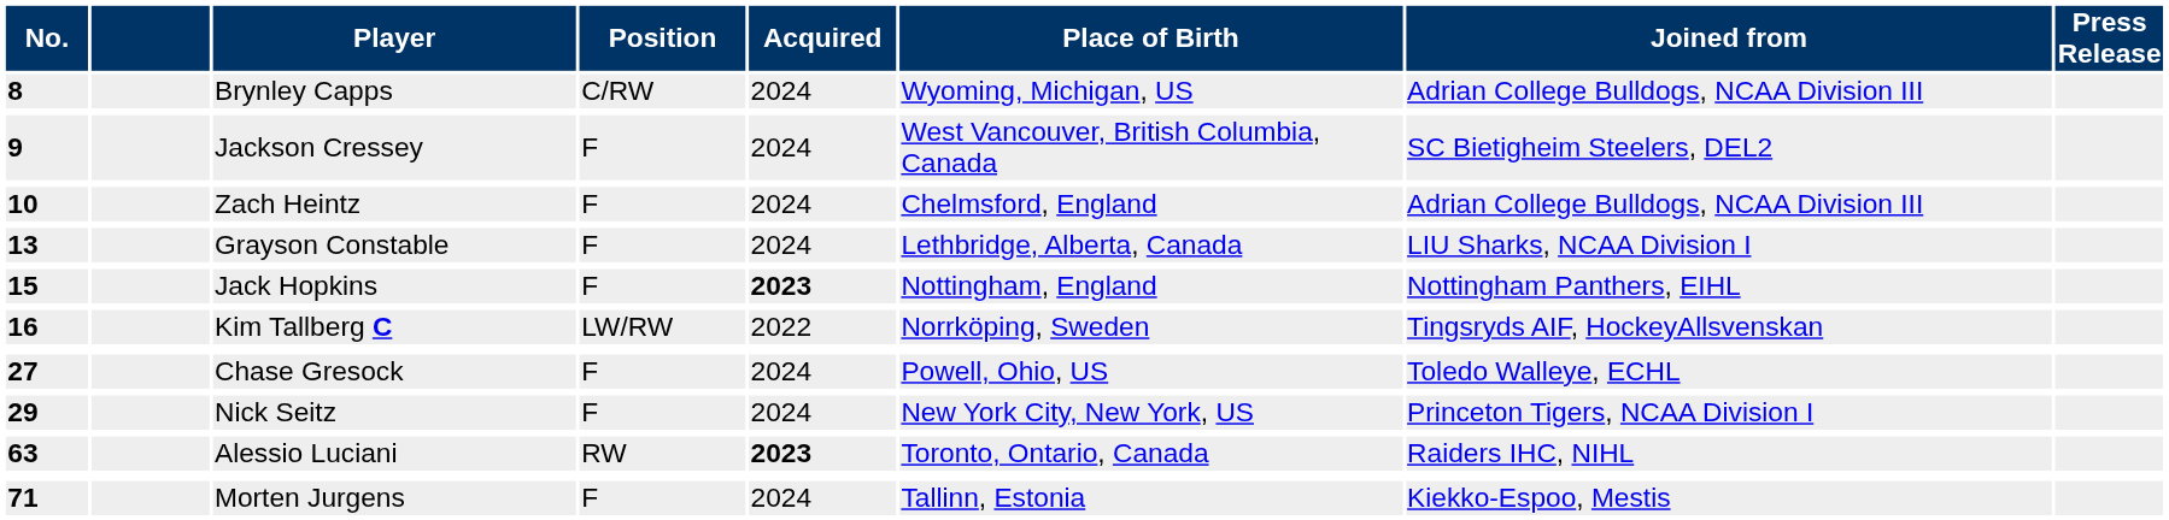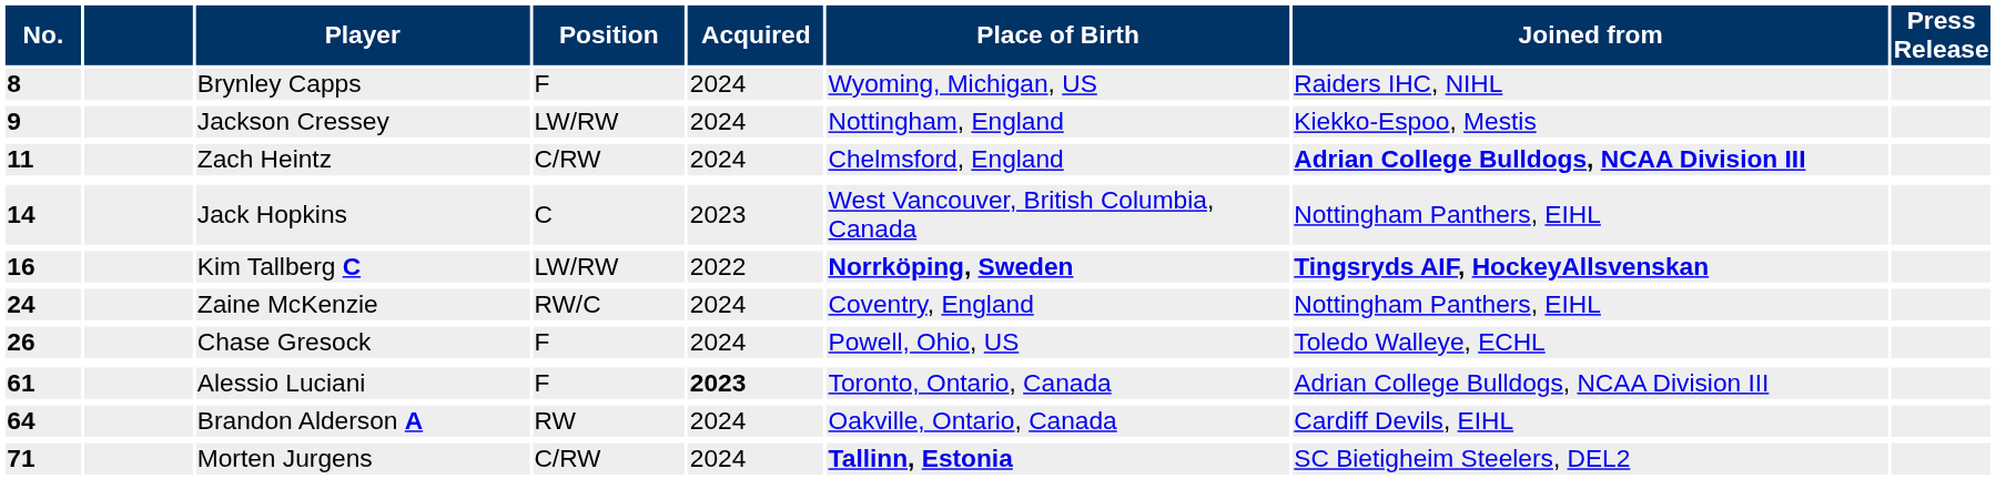Brynley Capps | Position: C/RW -> F
Brynley Capps | Joined from: Adrian College Bulldogs, NCAA Division III -> Raiders IHC, NIHL
Jackson Cressey | Position: F -> LW/RW
Jackson Cressey | Place of Birth: West Vancouver, British Columbia, Canada -> Nottingham, England
Jackson Cressey | Joined from: SC Bietigheim Steelers, DEL2 -> Kiekko-Espoo, Mestis
Zach Heintz | No.: 10 -> 11
Zach Heintz | Position: F -> C/RW
Zach Heintz | Joined from: normal -> bold
- row: 13 | Grayson Constable | F | 2024 | Lethbridge, Alberta, Canada | LIU Sharks, NCAA Division I
Jack Hopkins | No.: 15 -> 14
Jack Hopkins | Position: F -> C
Jack Hopkins | Acquired: bold -> normal
Jack Hopkins | Place of Birth: Nottingham, England -> West Vancouver, British Columbia, Canada
Kim Tallberg C | Place of Birth: normal -> bold
Kim Tallberg C | Joined from: normal -> bold
+ row: 24 | Zaine McKenzie | RW/C | 2024 | Coventry, England | Nottingham Panthers, EIHL
Chase Gresock | No.: 27 -> 26
- row: 29 | Nick Seitz | F | 2024 | New York City, New York, US | Princeton Tigers, NCAA Division I
Alessio Luciani | No.: 63 -> 61
Alessio Luciani | Position: RW -> F
Alessio Luciani | Joined from: Raiders IHC, NIHL -> Adrian College Bulldogs, NCAA Division III
+ row: 64 | Brandon Alderson A | RW | 2024 | Oakville, Ontario, Canada | Cardiff Devils, EIHL
Morten Jurgens | Position: F -> C/RW
Morten Jurgens | Place of Birth: normal -> bold
Morten Jurgens | Joined from: Kiekko-Espoo, Mestis -> SC Bietigheim Steelers, DEL2
